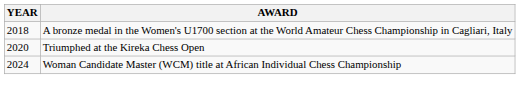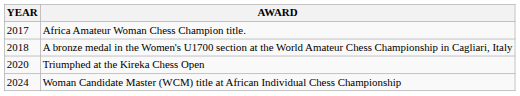+ row: 2017 | Africa Amateur Woman Chess Champion title.
